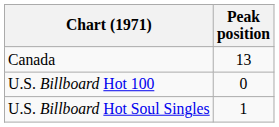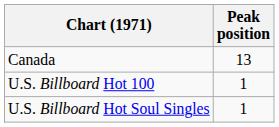U.S. Billboard Hot 100 | Peak position: 0 -> 1
